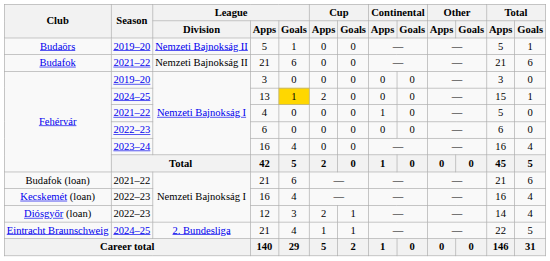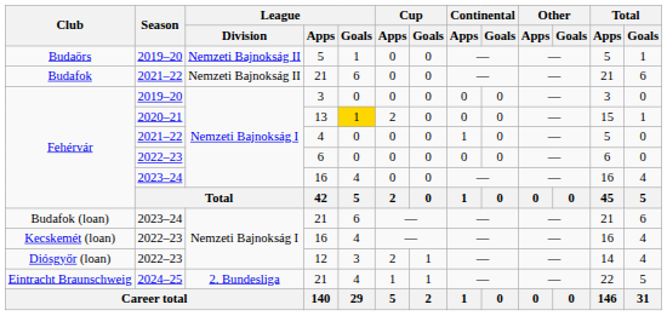13 | Season: 2024–25 -> 2020–21
Budafok (loan) / 21 | Season: 2021–22 -> 2023–24
